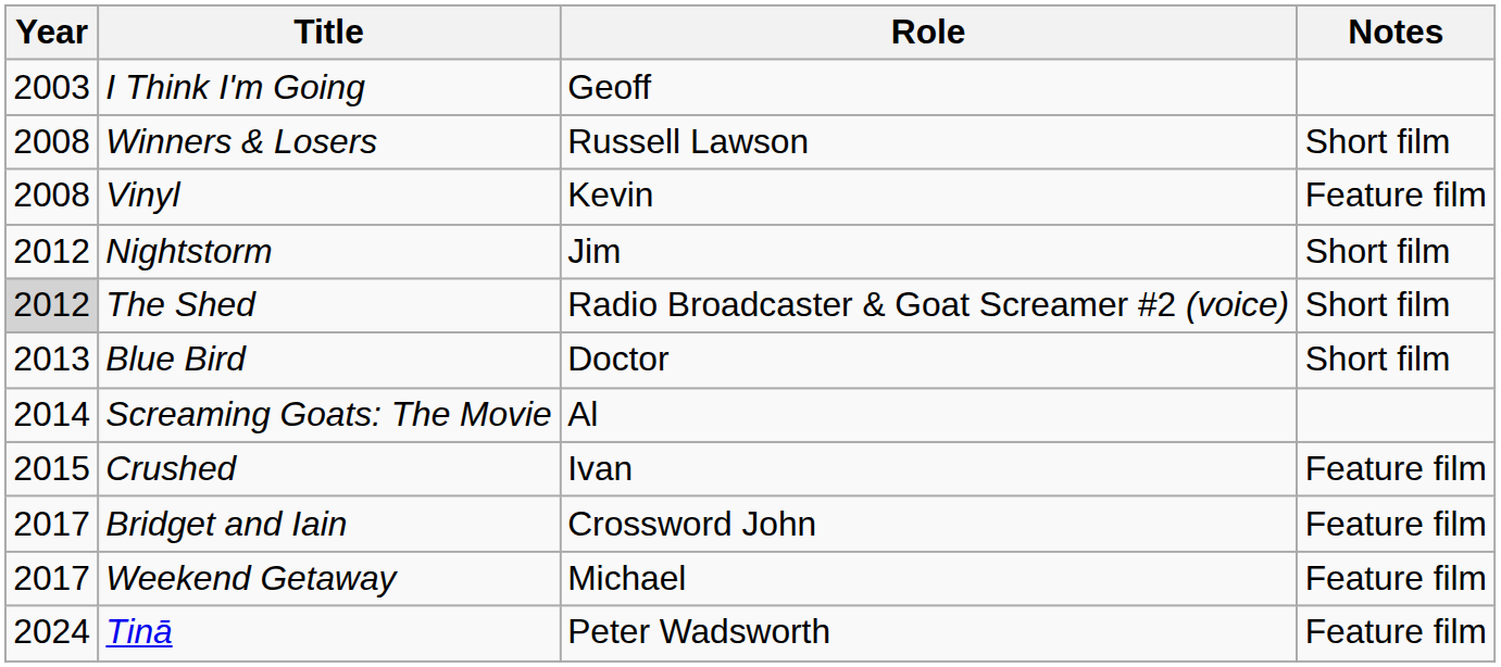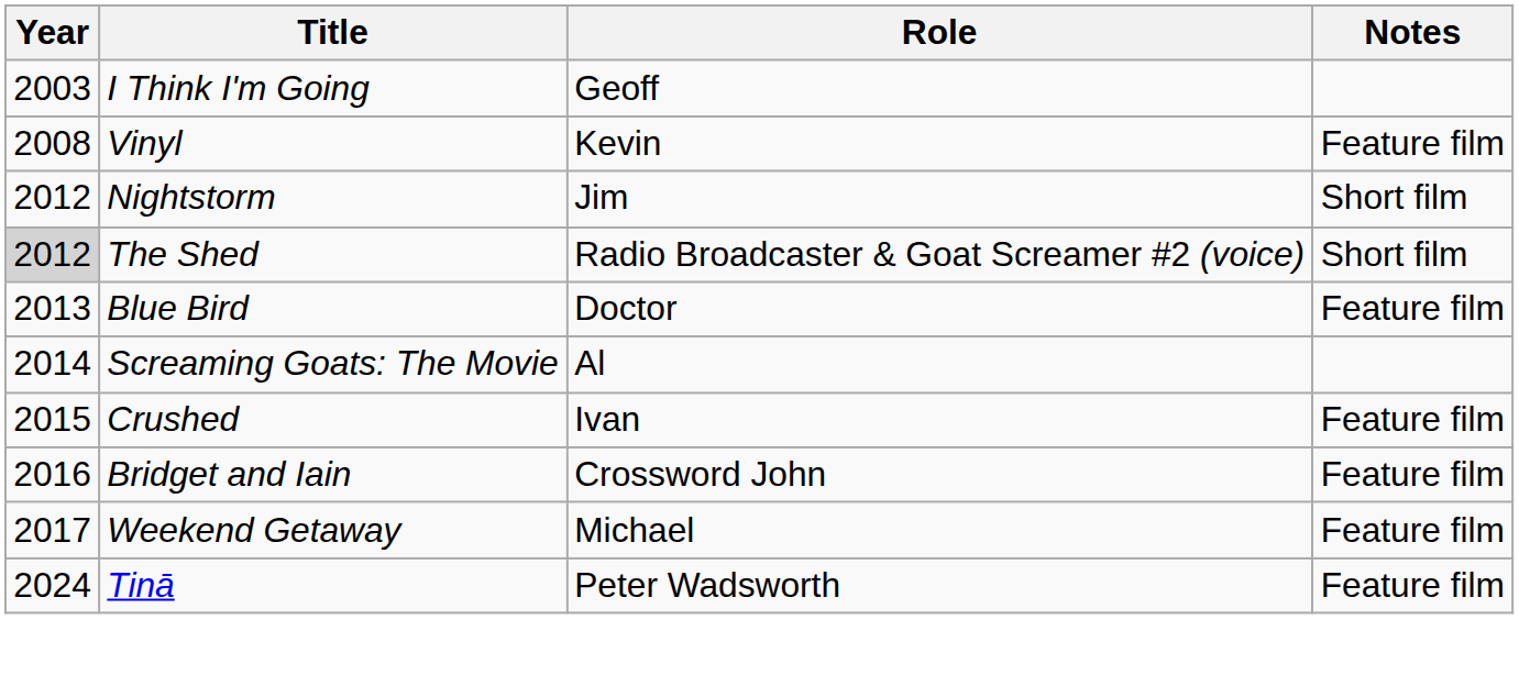- row: 2008 | Winners & Losers | Russell Lawson | Short film
Blue Bird | Notes: Short film -> Feature film
Bridget and Iain | Year: 2017 -> 2016
